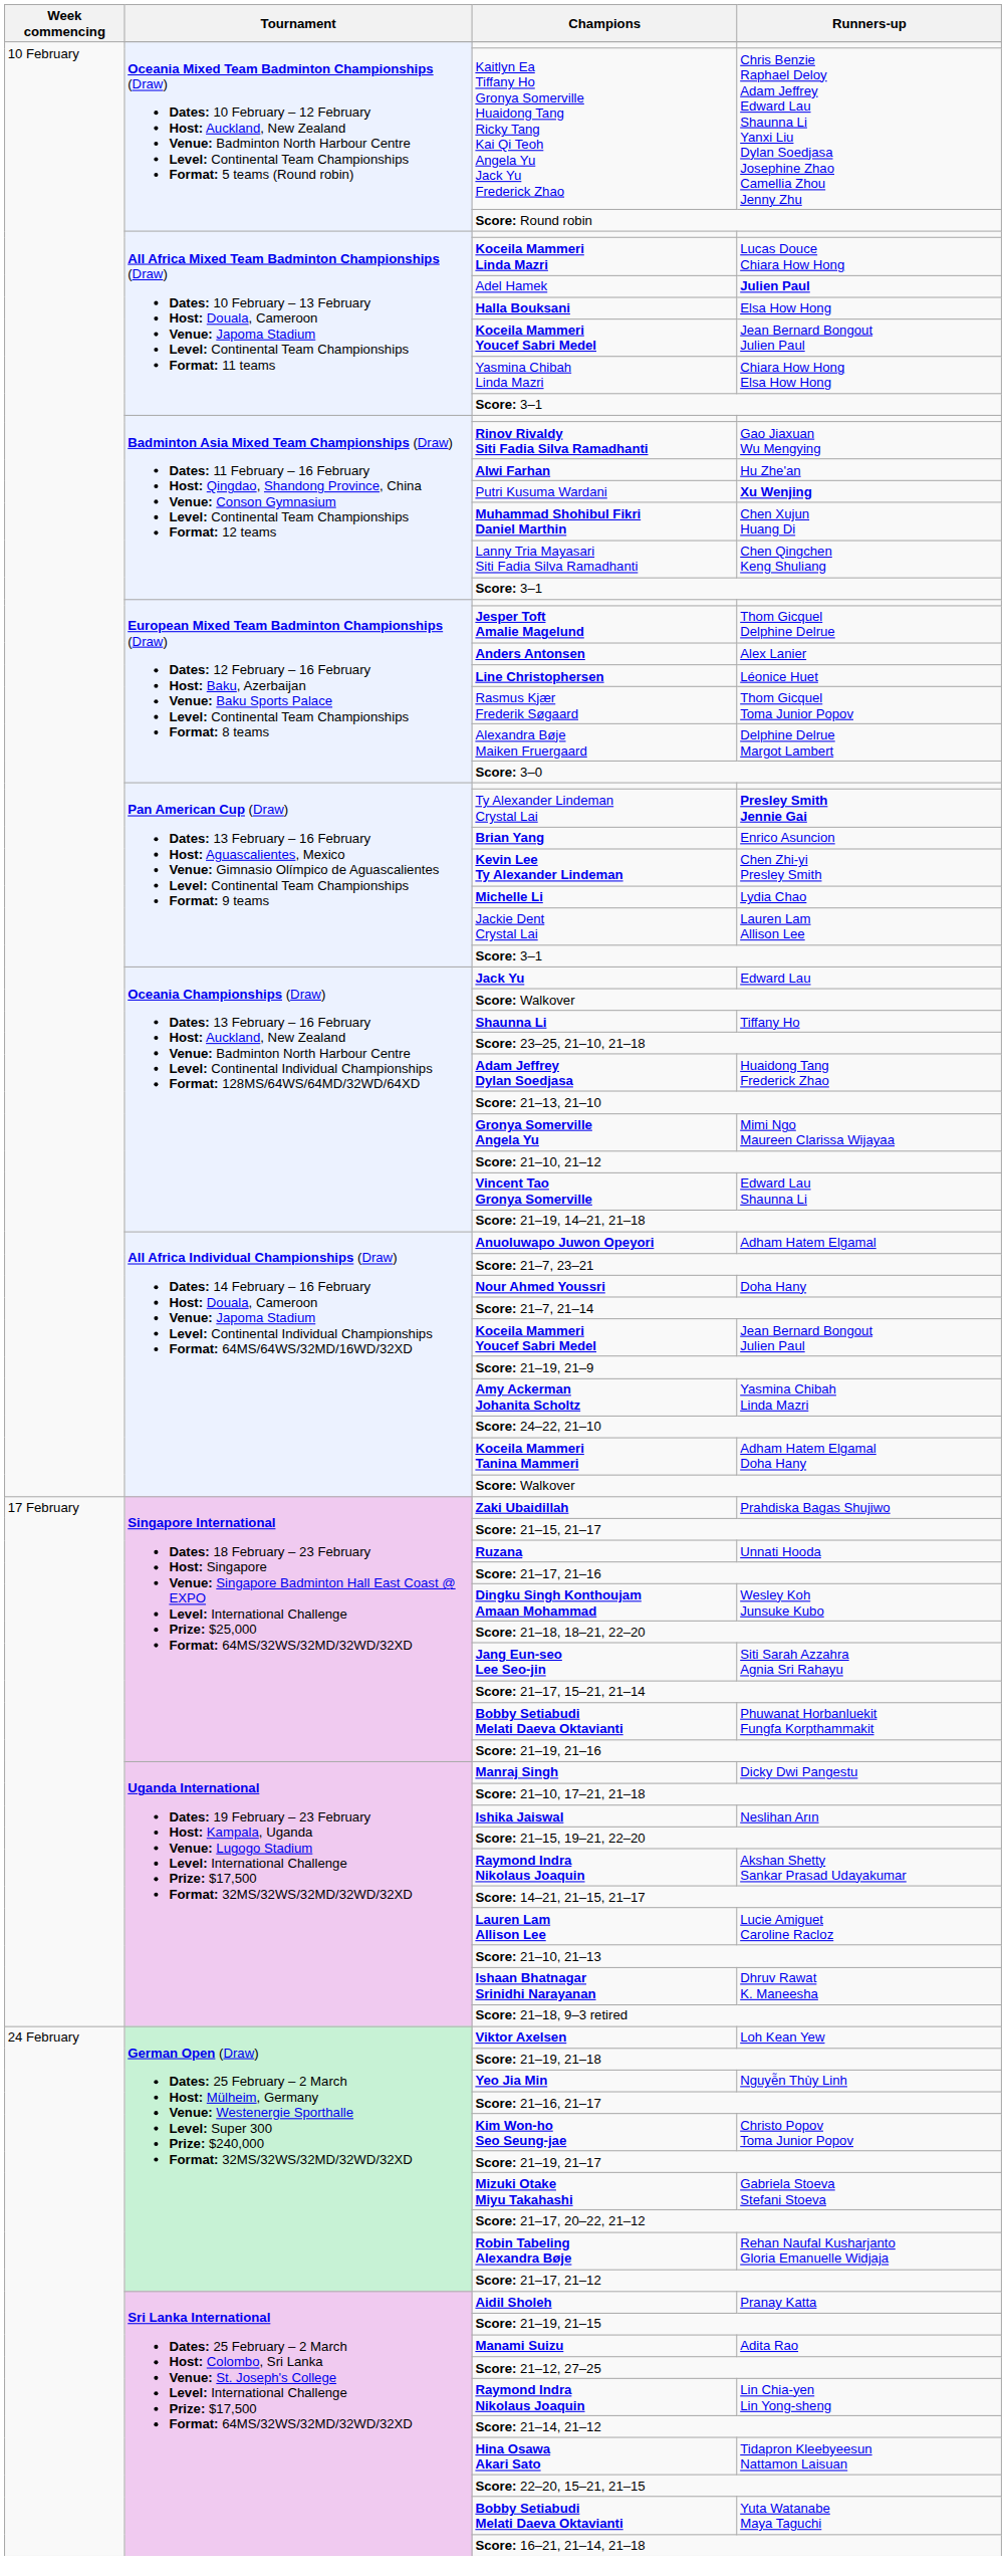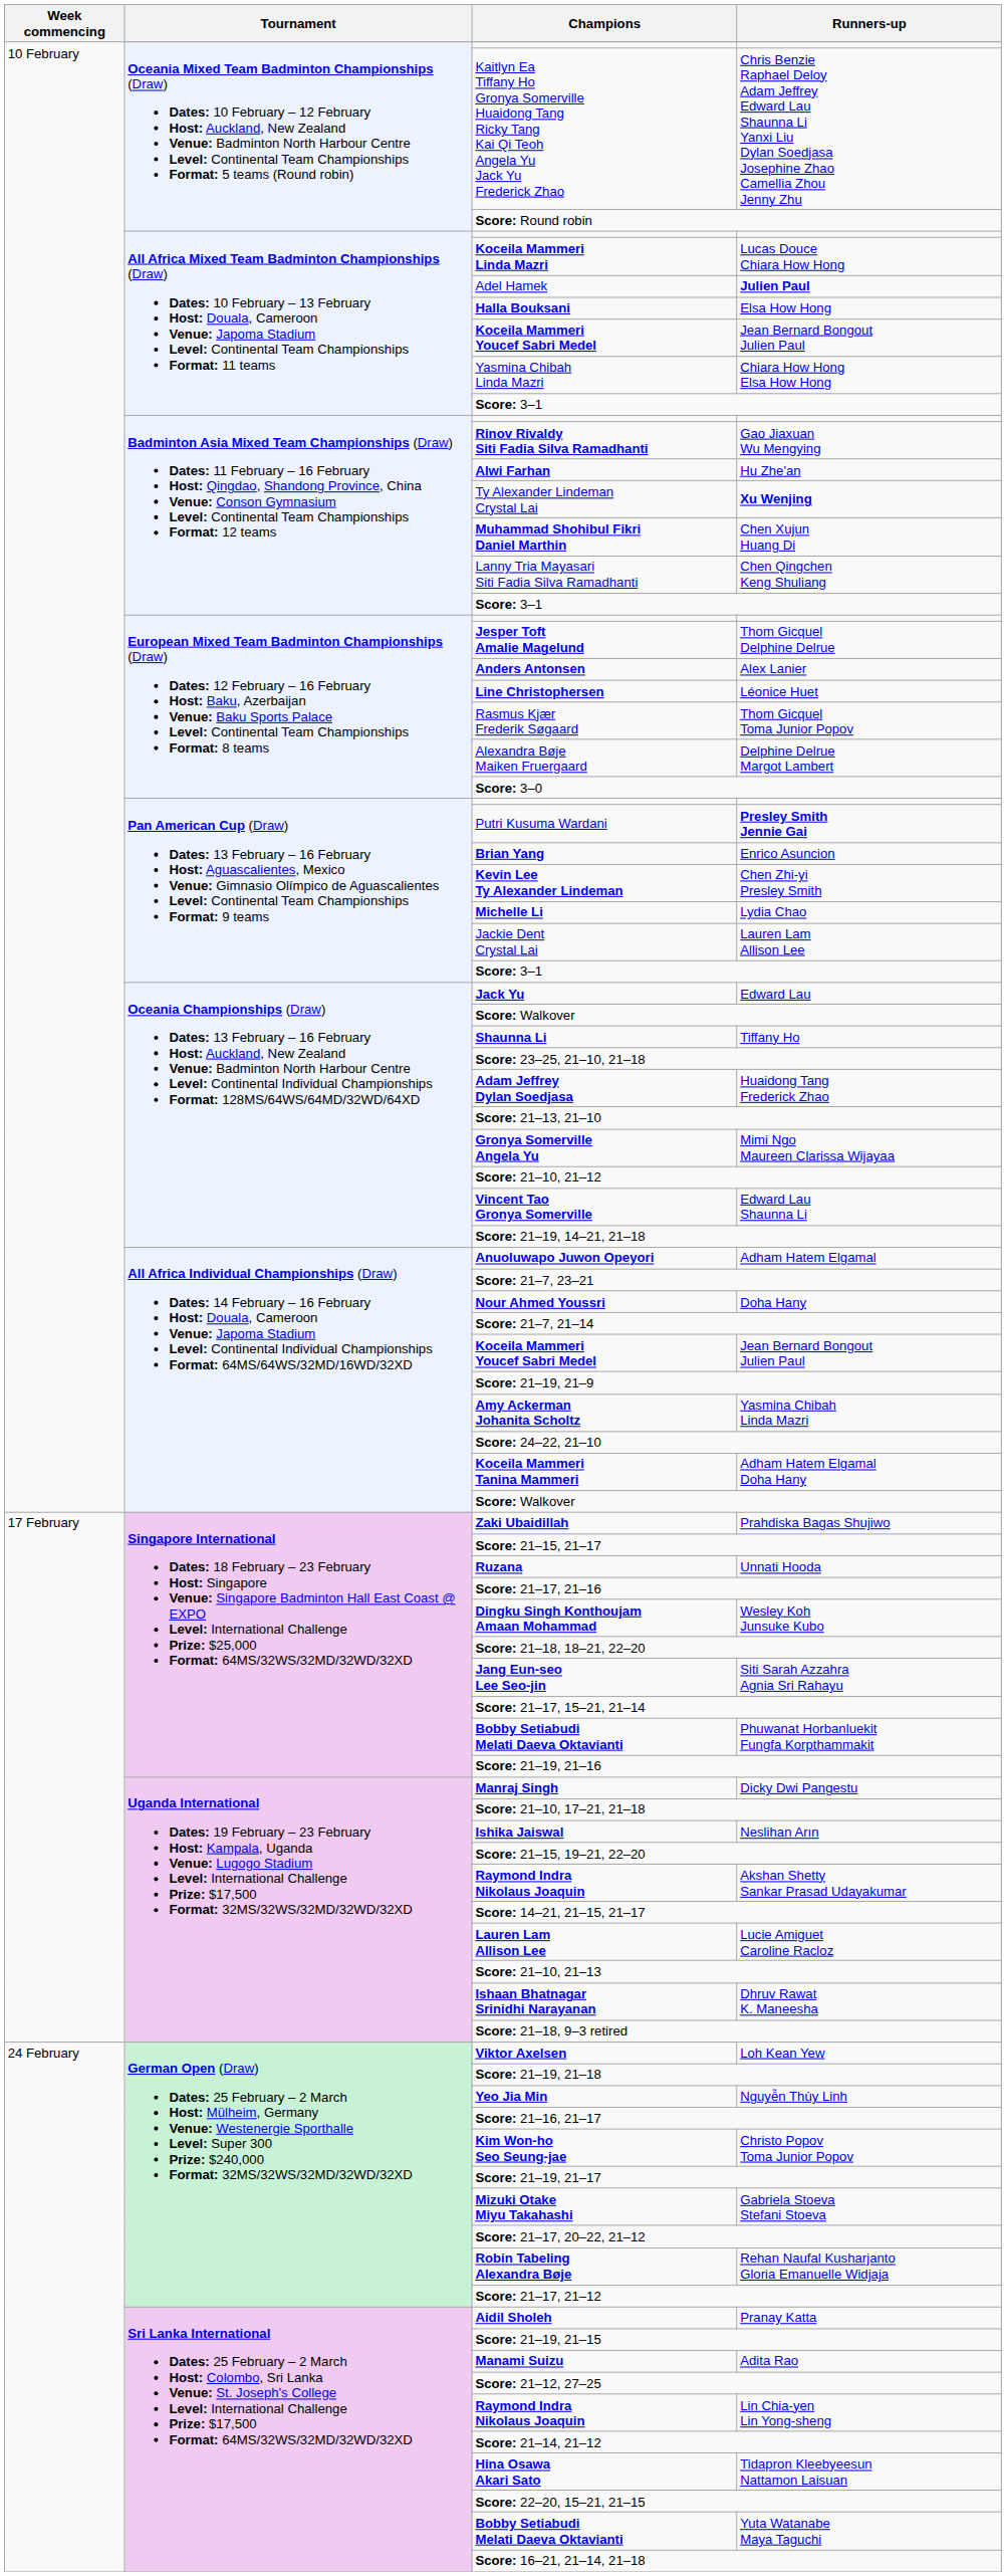Xu Wenjing | Champions: Putri Kusuma Wardani -> Ty Alexander Lindeman Crystal Lai
Presley Smith Jennie Gai | Champions: Ty Alexander Lindeman Crystal Lai -> Putri Kusuma Wardani
